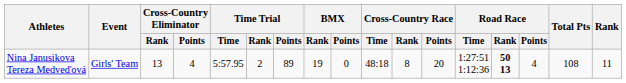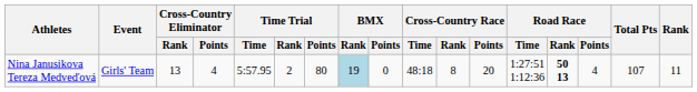Nina Janusikova Tereza Medveďová | Time Trial / Points: 89 -> 80
Nina Janusikova Tereza Medveďová | BMX / Rank: no background -> lightblue background
Nina Janusikova Tereza Medveďová | Total Pts: 108 -> 107
